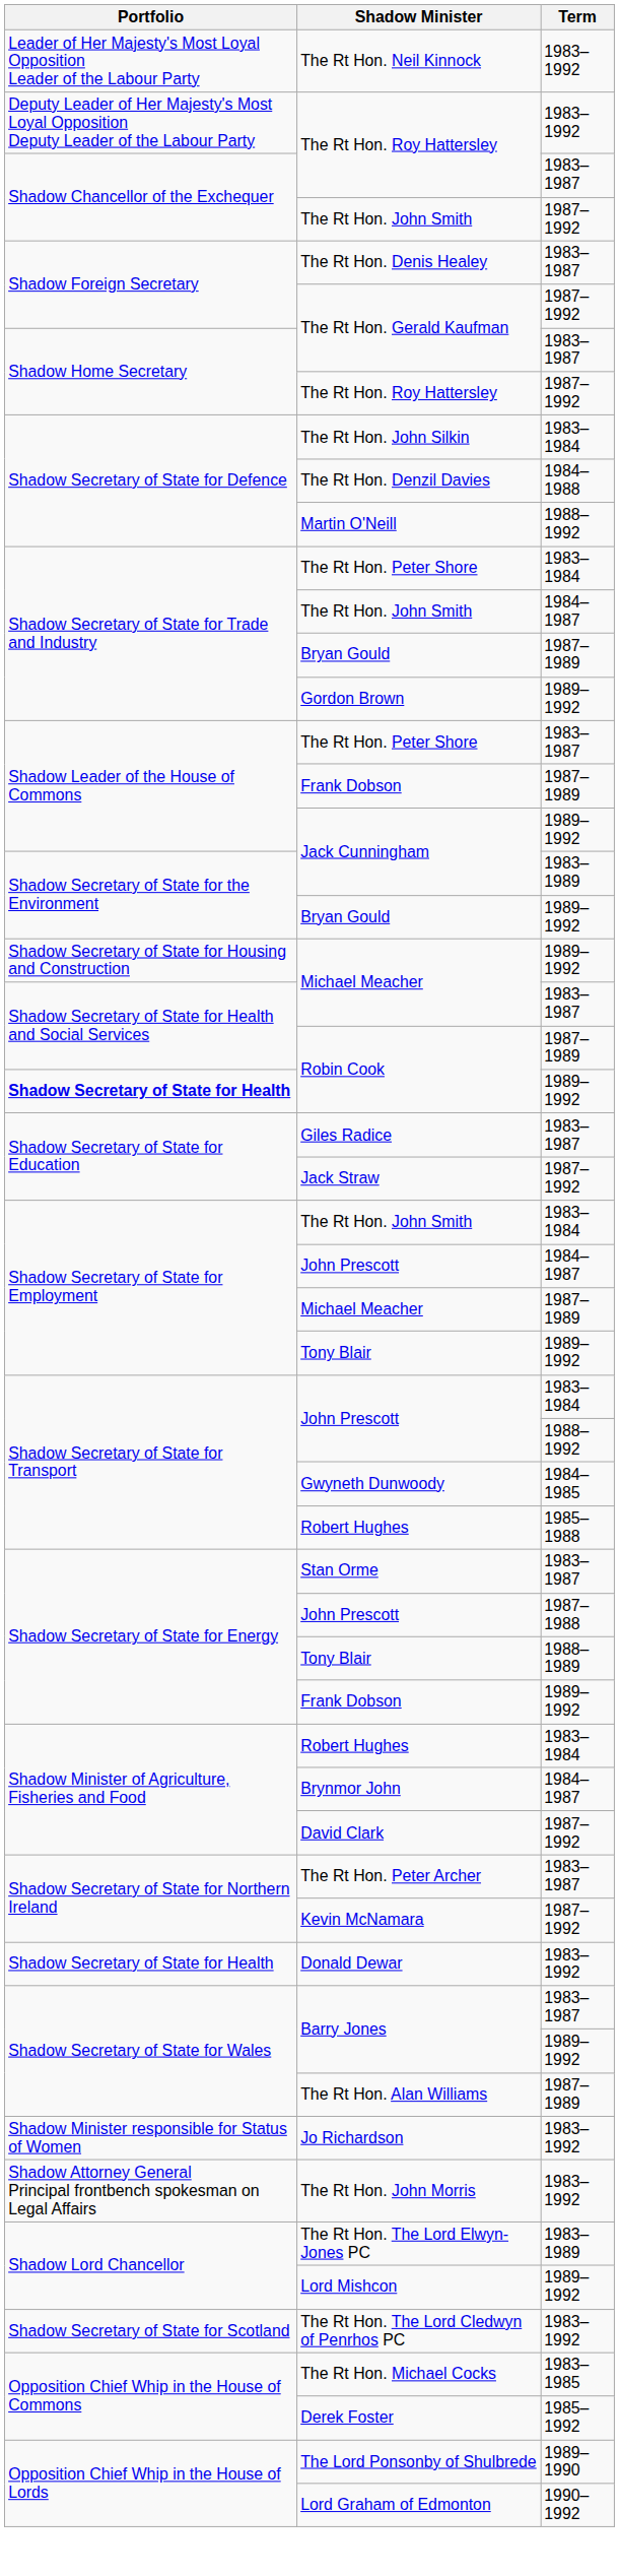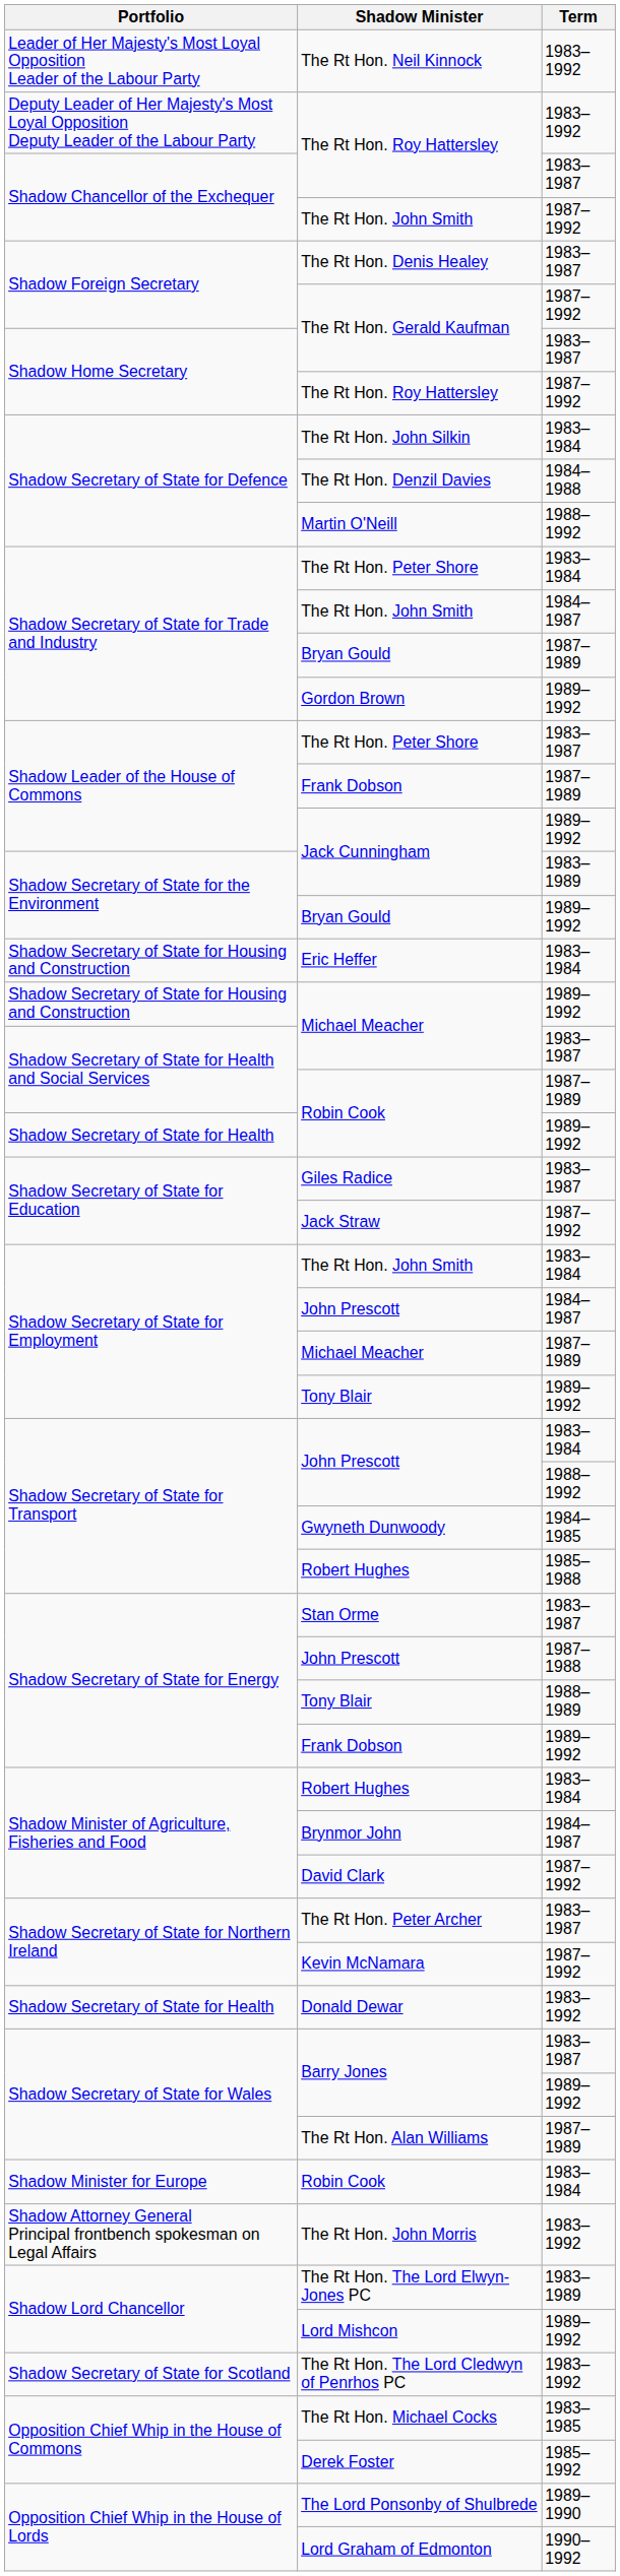+ row: Shadow Secretary of State for Housing and Construction | Eric Heffer | 1983–1984
Robin Cook / 1989–1992 | Portfolio: bold -> normal
+ row: Shadow Minister for Europe | Robin Cook | 1983–1984
- row: Shadow Minister responsible for Status of Women | Jo Richardson | 1983–1992
